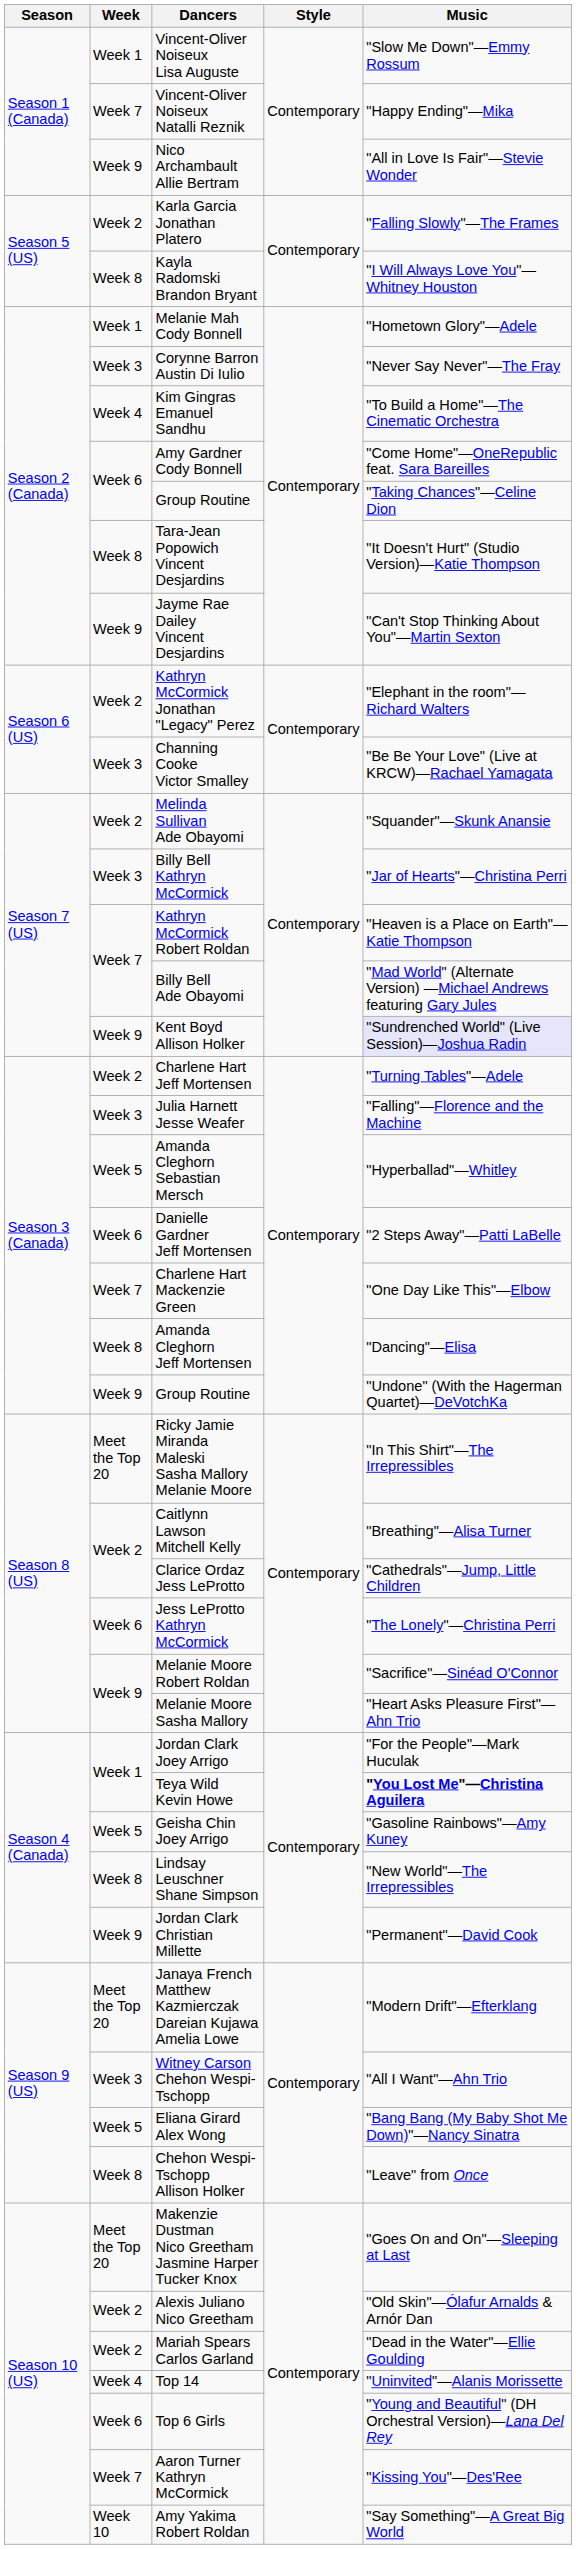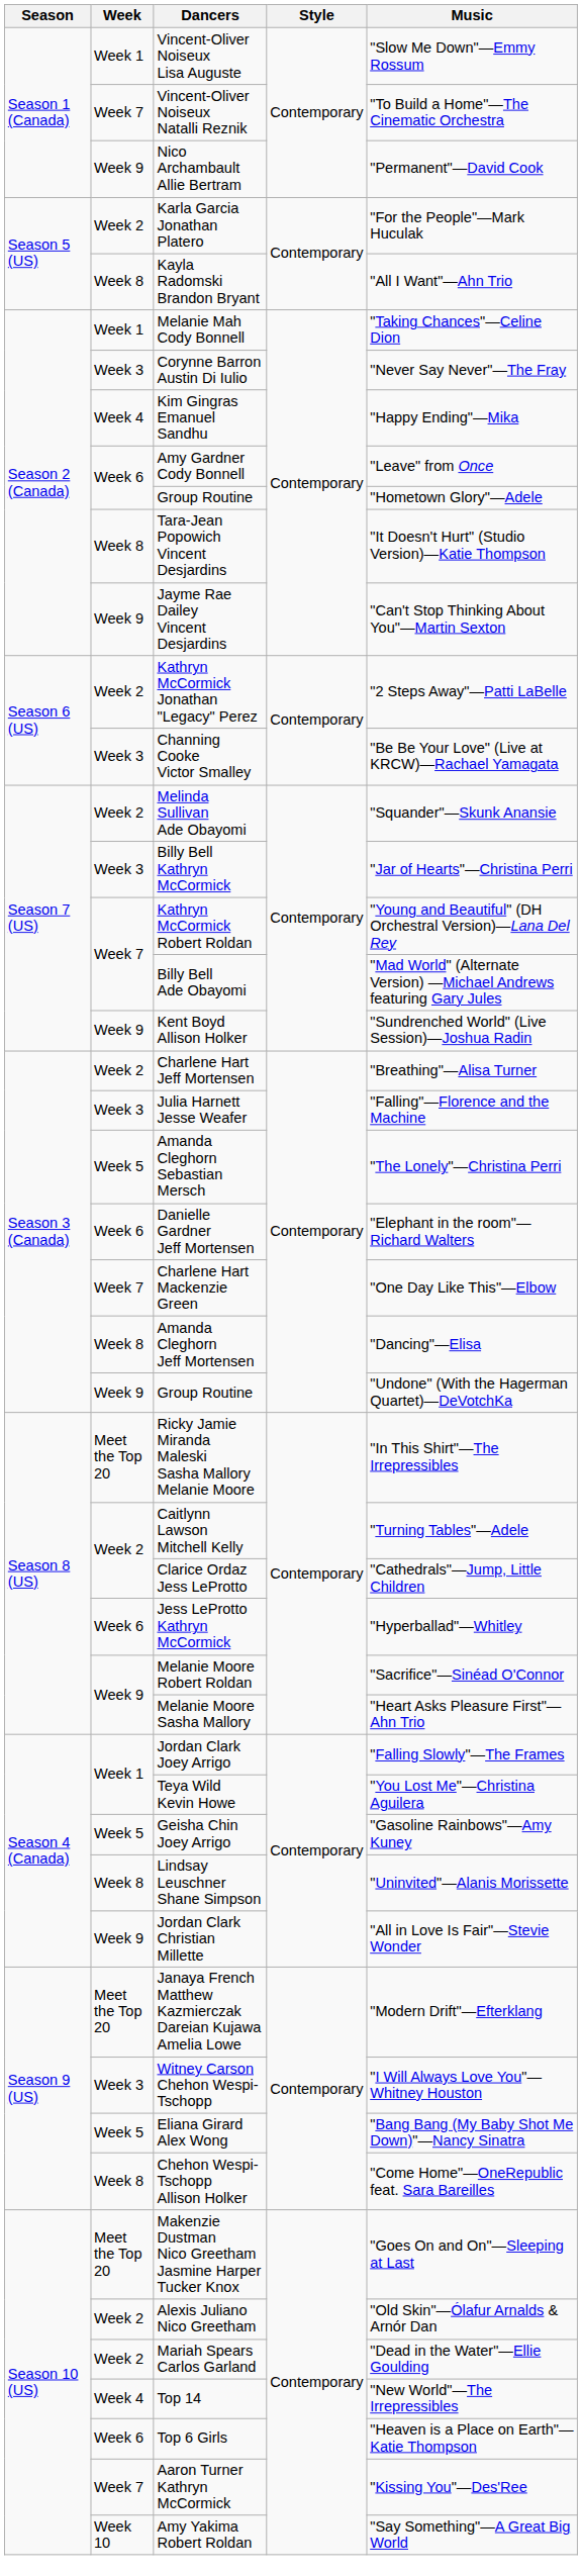Vincent-Oliver Noiseux Natalli Reznik | Music: "Happy Ending"—Mika -> "To Build a Home"—The Cinematic Orchestra
Nico Archambault Allie Bertram | Music: "All in Love Is Fair"—Stevie Wonder -> "Permanent"—David Cook
Karla Garcia Jonathan Platero | Music: "Falling Slowly"—The Frames -> "For the People"—Mark Huculak
Kayla Radomski Brandon Bryant | Music: "I Will Always Love You"—Whitney Houston -> "All I Want"—Ahn Trio
Melanie Mah Cody Bonnell | Music: "Hometown Glory"—Adele -> "Taking Chances"—Celine Dion
Kim Gingras Emanuel Sandhu | Music: "To Build a Home"—The Cinematic Orchestra -> "Happy Ending"—Mika
Amy Gardner Cody Bonnell | Music: "Come Home"—OneRepublic feat. Sara Bareilles -> "Leave" from Once
Week 6 / Group Routine | Music: "Taking Chances"—Celine Dion -> "Hometown Glory"—Adele
Kathryn McCormick Jonathan "Legacy" Perez | Music: "Elephant in the room"—Richard Walters -> "2 Steps Away"—Patti LaBelle
Kathryn McCormick Robert Roldan | Music: "Heaven is a Place on Earth"—Katie Thompson -> "Young and Beautiful" (DH Orchestral Version)—Lana Del Rey
Kent Boyd Allison Holker | Music: lavender background -> no background
Charlene Hart Jeff Mortensen | Music: "Turning Tables"—Adele -> "Breathing"—Alisa Turner
Amanda Cleghorn Sebastian Mersch | Music: "Hyperballad"—Whitley -> "The Lonely"—Christina Perri
Danielle Gardner Jeff Mortensen | Music: "2 Steps Away"—Patti LaBelle -> "Elephant in the room"—Richard Walters
Caitlynn Lawson Mitchell Kelly | Music: "Breathing"—Alisa Turner -> "Turning Tables"—Adele
Jess LeProtto Kathryn McCormick | Music: "The Lonely"—Christina Perri -> "Hyperballad"—Whitley
Jordan Clark Joey Arrigo | Music: "For the People"—Mark Huculak -> "Falling Slowly"—The Frames
Teya Wild Kevin Howe | Music: bold -> normal
Lindsay Leuschner Shane Simpson | Music: "New World"—The Irrepressibles -> "Uninvited"—Alanis Morissette
Jordan Clark Christian Millette | Music: "Permanent"—David Cook -> "All in Love Is Fair"—Stevie Wonder
Witney Carson Chehon Wespi-Tschopp | Music: "All I Want"—Ahn Trio -> "I Will Always Love You"—Whitney Houston
Chehon Wespi-Tschopp Allison Holker | Music: "Leave" from Once -> "Come Home"—OneRepublic feat. Sara Bareilles
Top 14 | Music: "Uninvited"—Alanis Morissette -> "New World"—The Irrepressibles
Top 6 Girls | Music: "Young and Beautiful" (DH Orchestral Version)—Lana Del Rey -> "Heaven is a Place on Earth"—Katie Thompson
